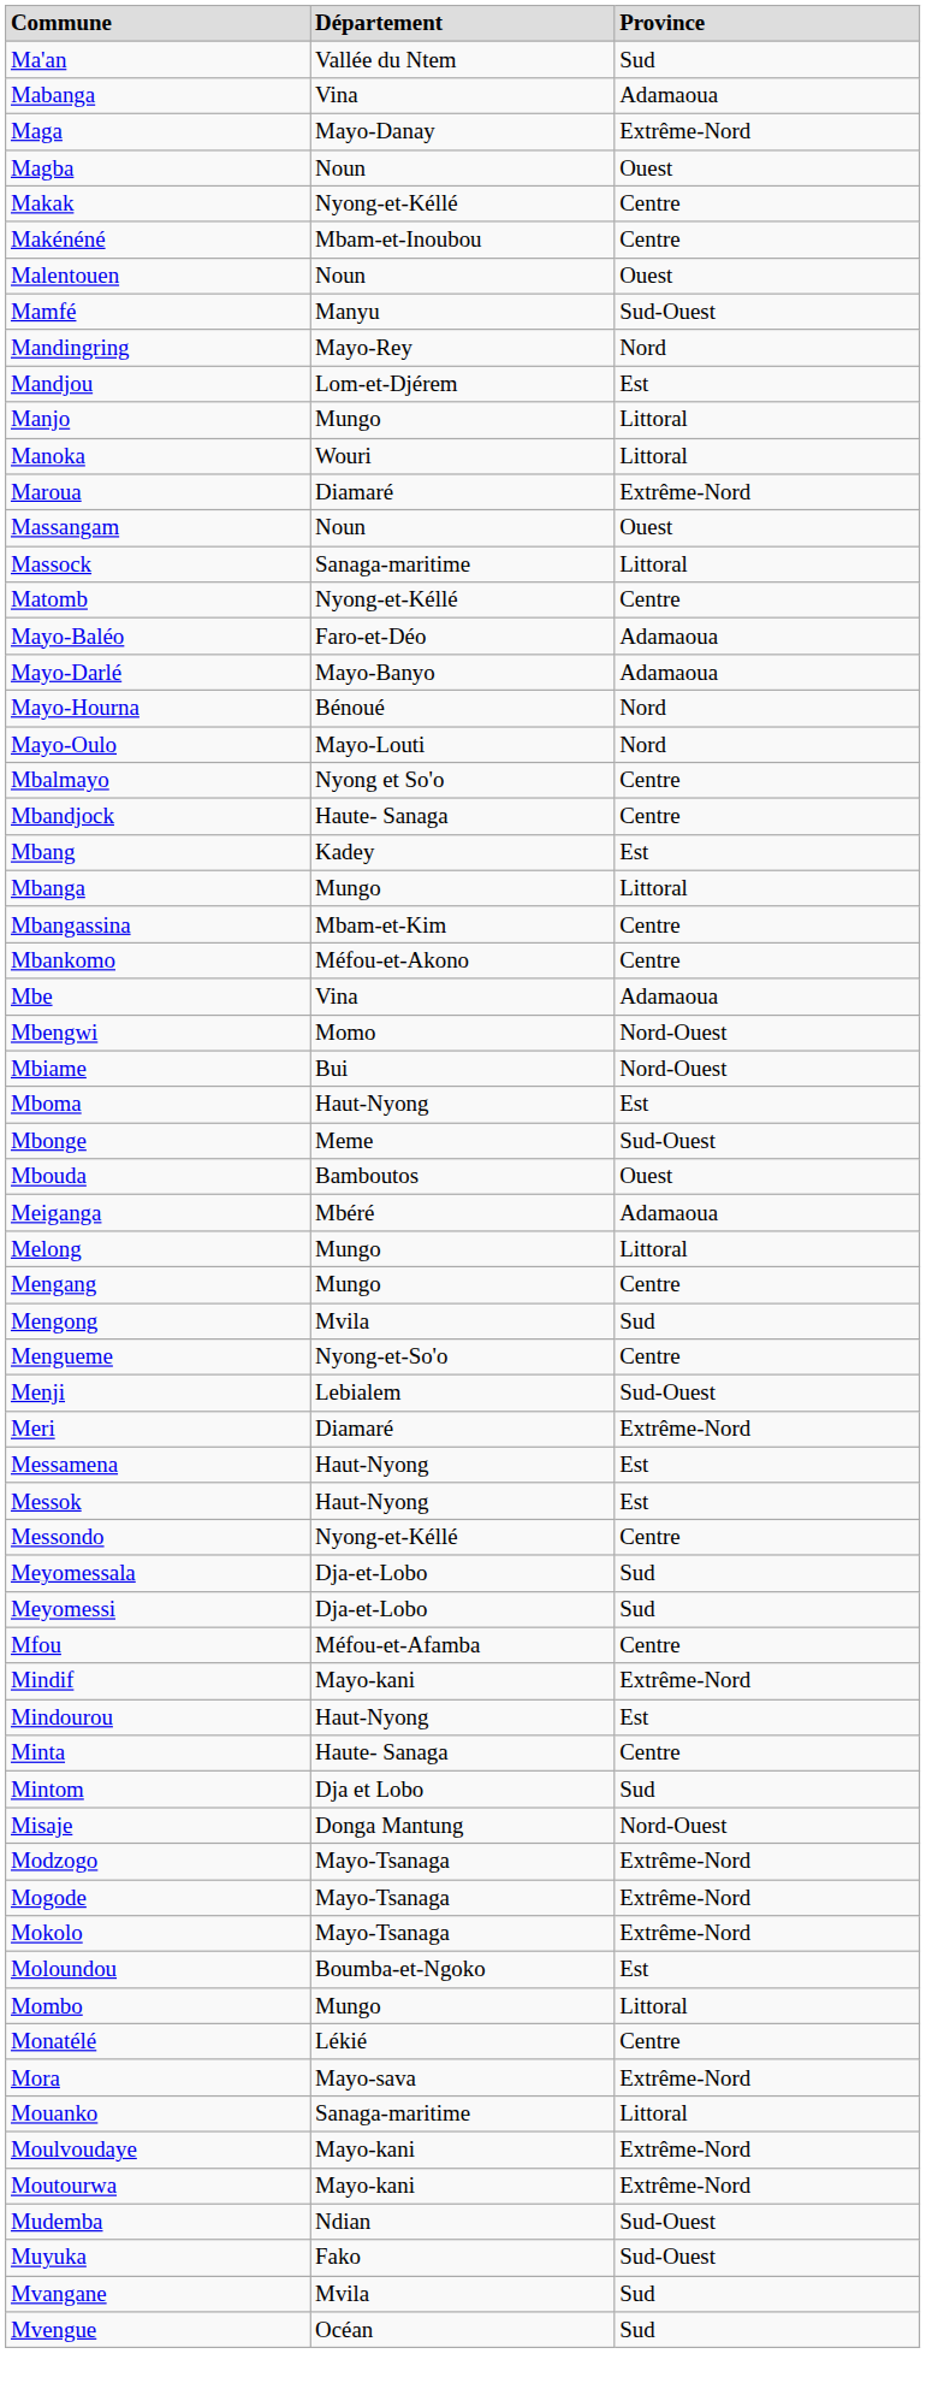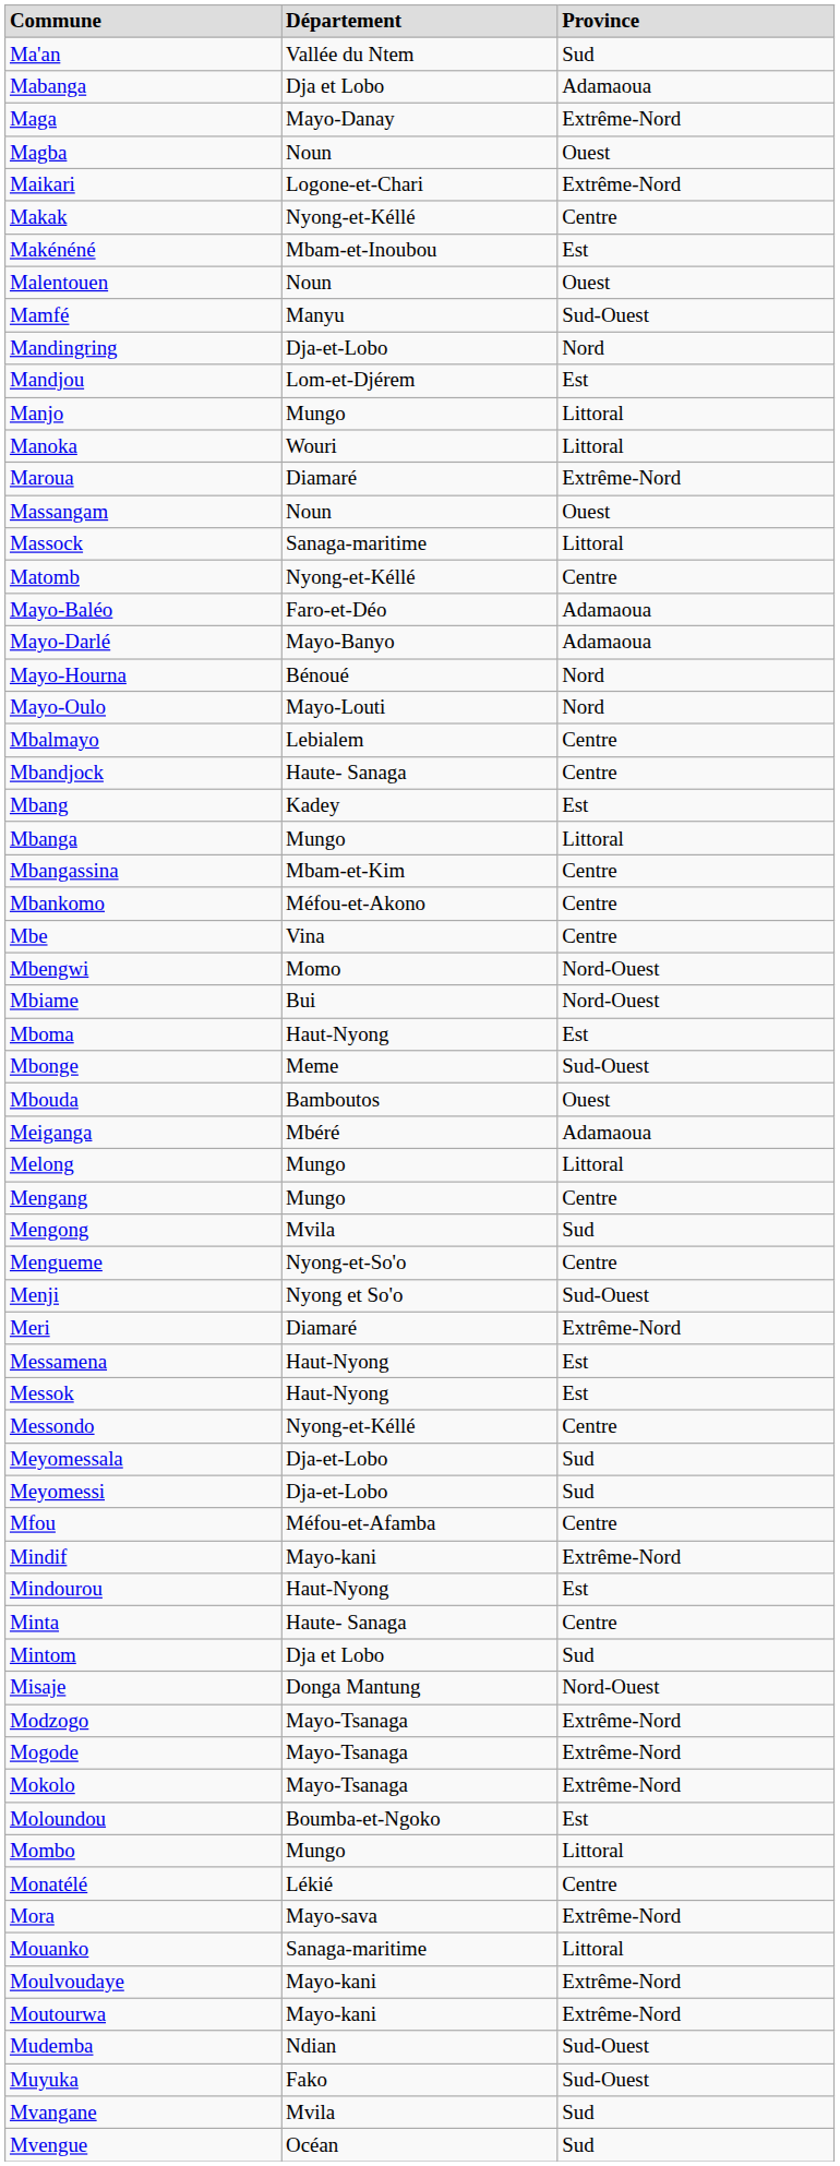Mabanga | Département: Vina -> Dja et Lobo
+ row: Maikari | Logone-et-Chari | Extrême-Nord
Makénéné | Province: Centre -> Est
Mandingring | Département: Mayo-Rey -> Dja-et-Lobo
Mbalmayo | Département: Nyong et So'o -> Lebialem
Mbe | Province: Adamaoua -> Centre
Menji | Département: Lebialem -> Nyong et So'o
